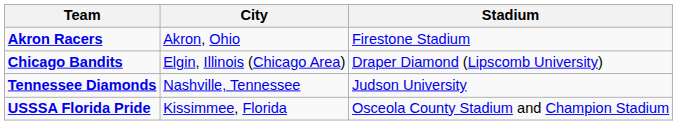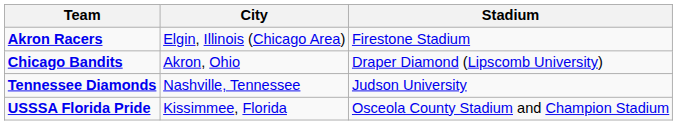Akron Racers | City: Akron, Ohio -> Elgin, Illinois (Chicago Area)
Chicago Bandits | City: Elgin, Illinois (Chicago Area) -> Akron, Ohio
